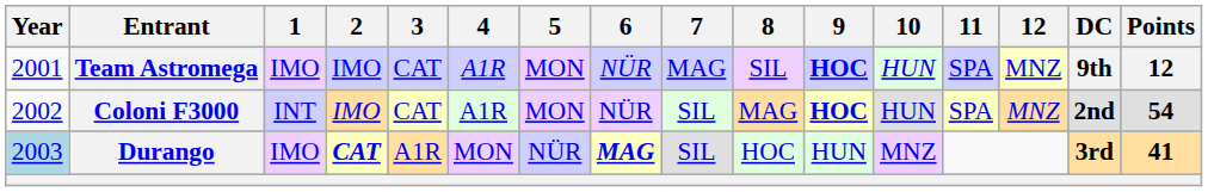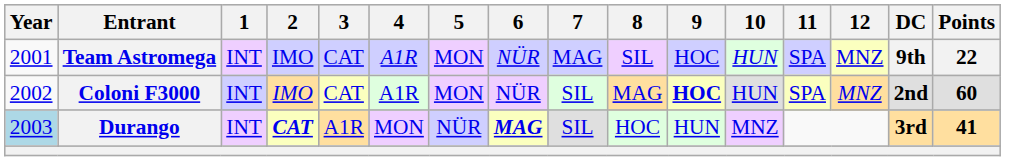Team Astromega | 1: IMO -> INT
Team Astromega | 9: bold -> normal
Team Astromega | Points: 12 -> 22
Coloni F3000 | Points: 54 -> 60
Durango | 1: IMO -> INT
